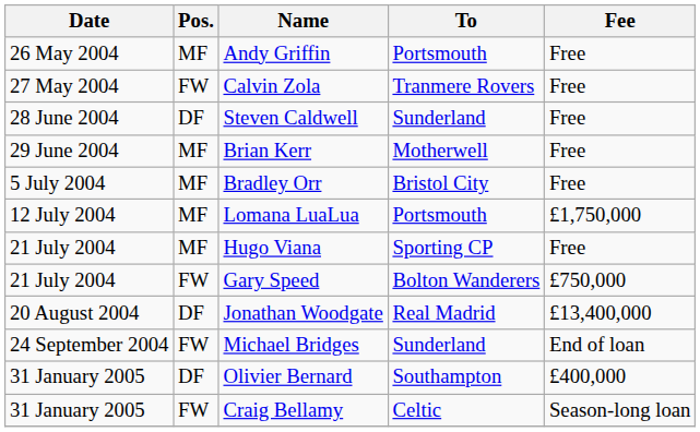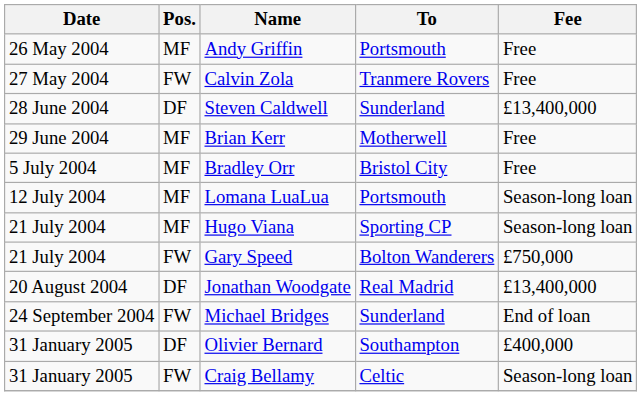Steven Caldwell | Fee: Free -> £13,400,000
Lomana LuaLua | Fee: £1,750,000 -> Season-long loan
Hugo Viana | Fee: Free -> Season-long loan
